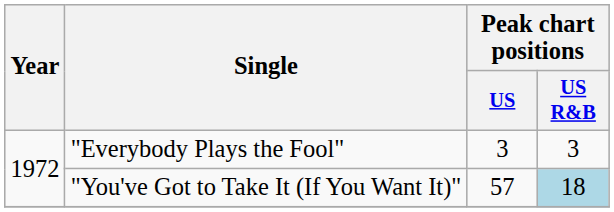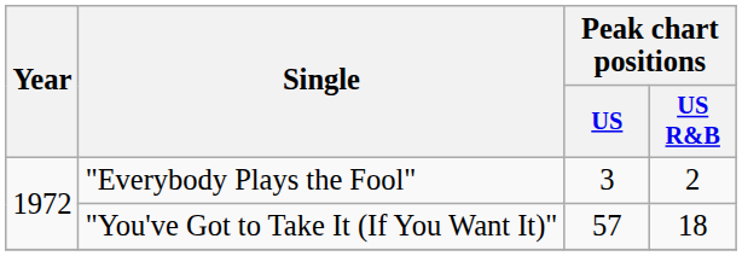"Everybody Plays the Fool" | Peak chart positions / US R&B: 3 -> 2
"You've Got to Take It (If You Want It)" | Peak chart positions / US R&B: lightblue background -> no background
